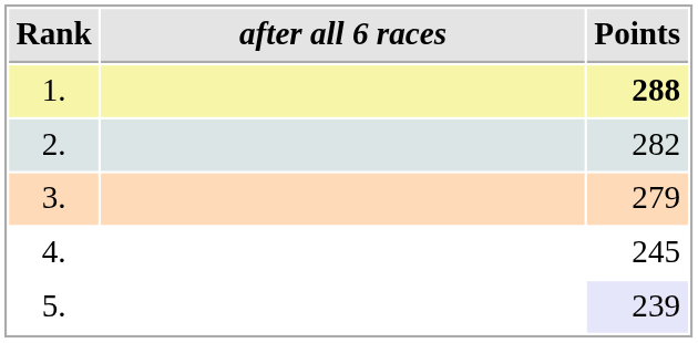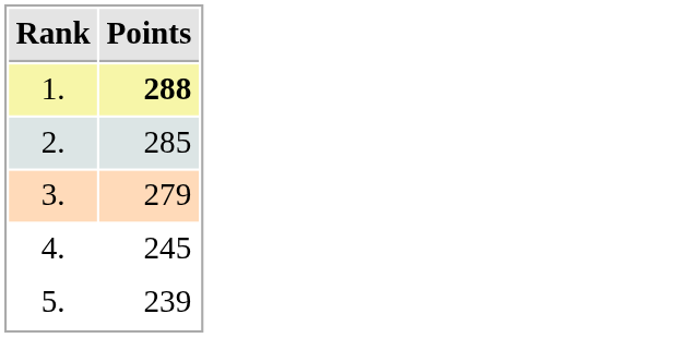- column: after all 6 races
2. | Points: 282 -> 285
5. | Points: lavender background -> no background
